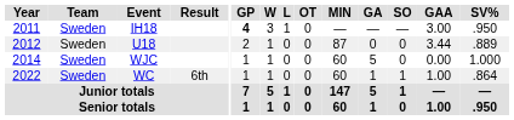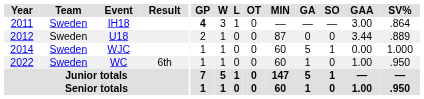IH18 | SV%: .950 -> .864
WJC | SO: 0 -> 1
WC | SO: 1 -> 0
WC | SV%: .864 -> .950
